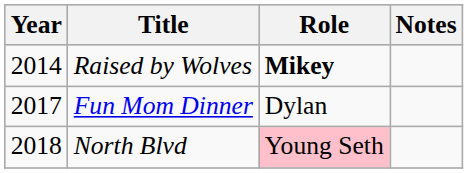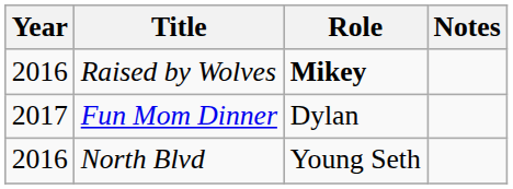Raised by Wolves | Year: 2014 -> 2016
North Blvd | Year: 2018 -> 2016
North Blvd | Role: pink background -> no background
